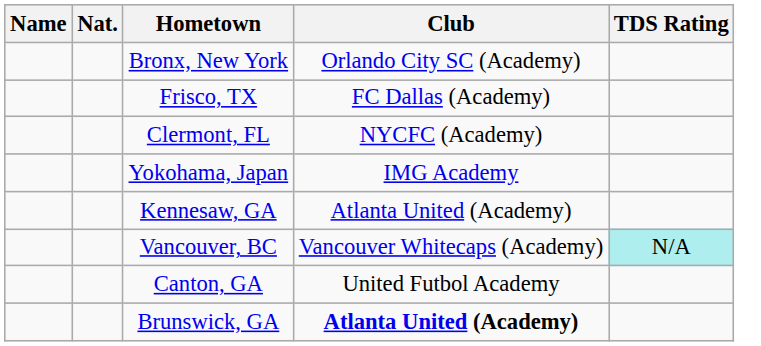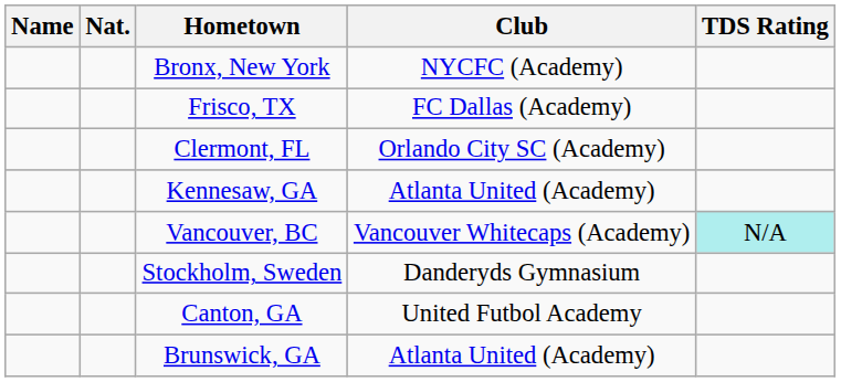Bronx, New York | Club: Orlando City SC (Academy) -> NYCFC (Academy)
Clermont, FL | Club: NYCFC (Academy) -> Orlando City SC (Academy)
- row: Yokohama, Japan | IMG Academy
+ row: Stockholm, Sweden | Danderyds Gymnasium
Brunswick, GA | Club: bold -> normal
